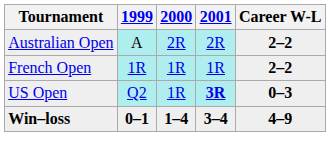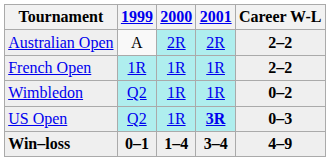Australian Open | 1999: paleturquoise background -> no background
+ row: Wimbledon | Q2 | 1R | 1R | 0–2
